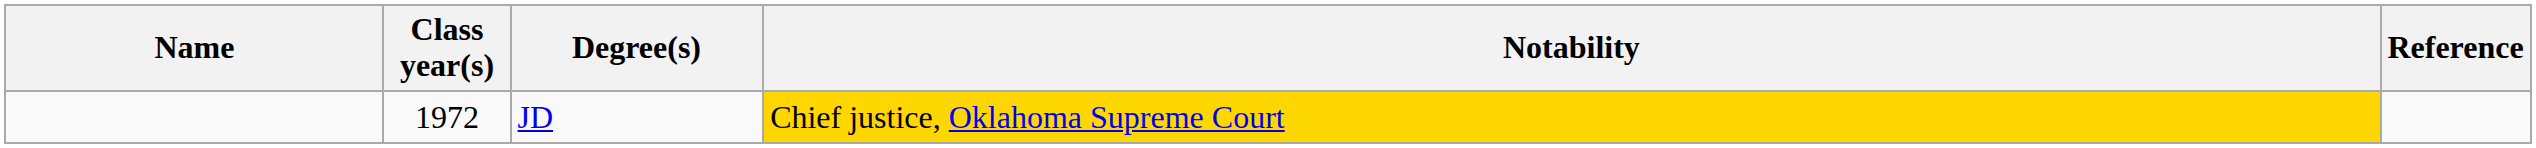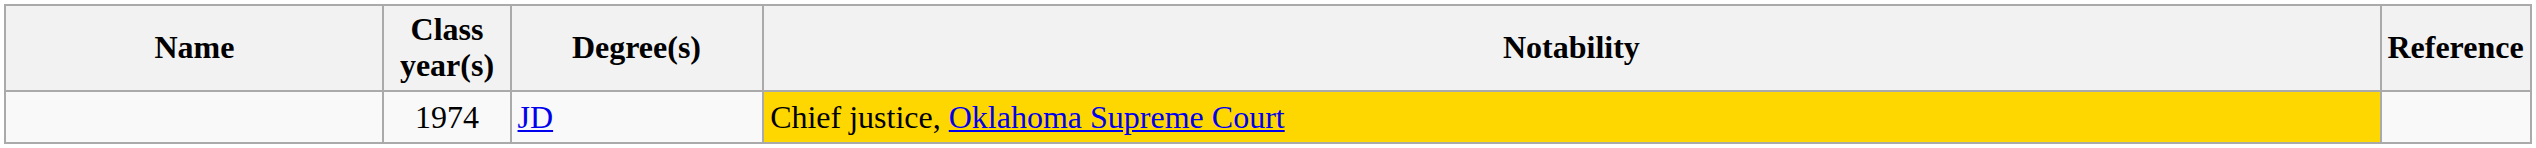JD | Class year(s): 1972 -> 1974
